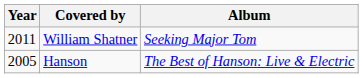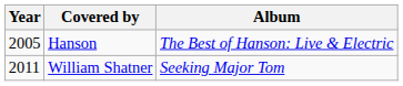rows swapped: Hanson <-> William Shatner
